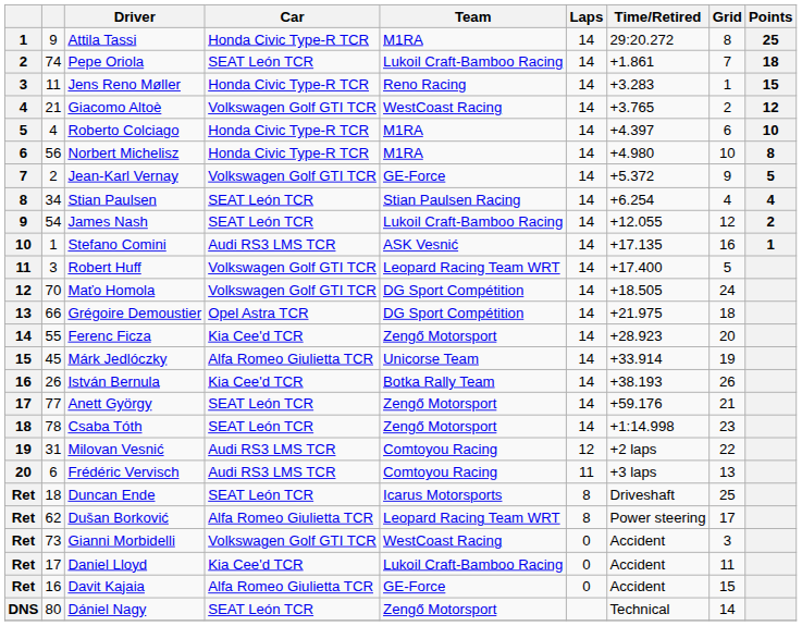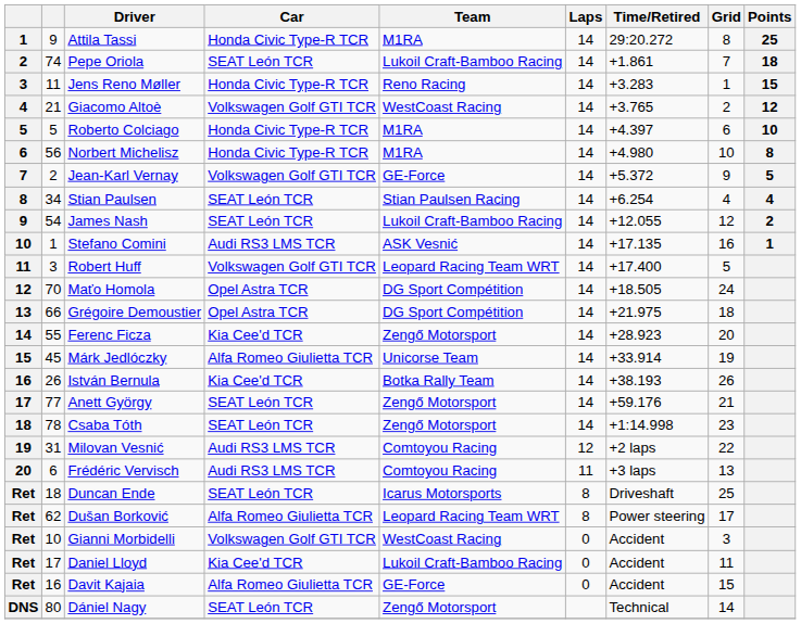Roberto Colciago | column 2: 4 -> 5
Maťo Homola | Car: Volkswagen Golf GTI TCR -> Opel Astra TCR
Gianni Morbidelli | column 2: 73 -> 10
